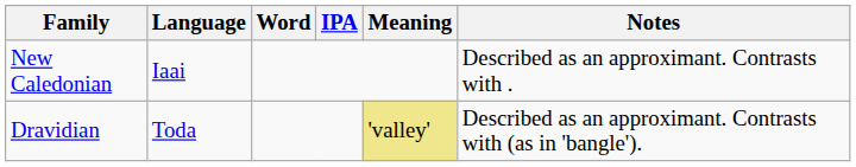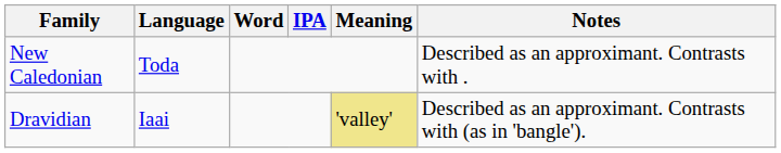New Caledonian | Language: Iaai -> Toda
Dravidian | Language: Toda -> Iaai
